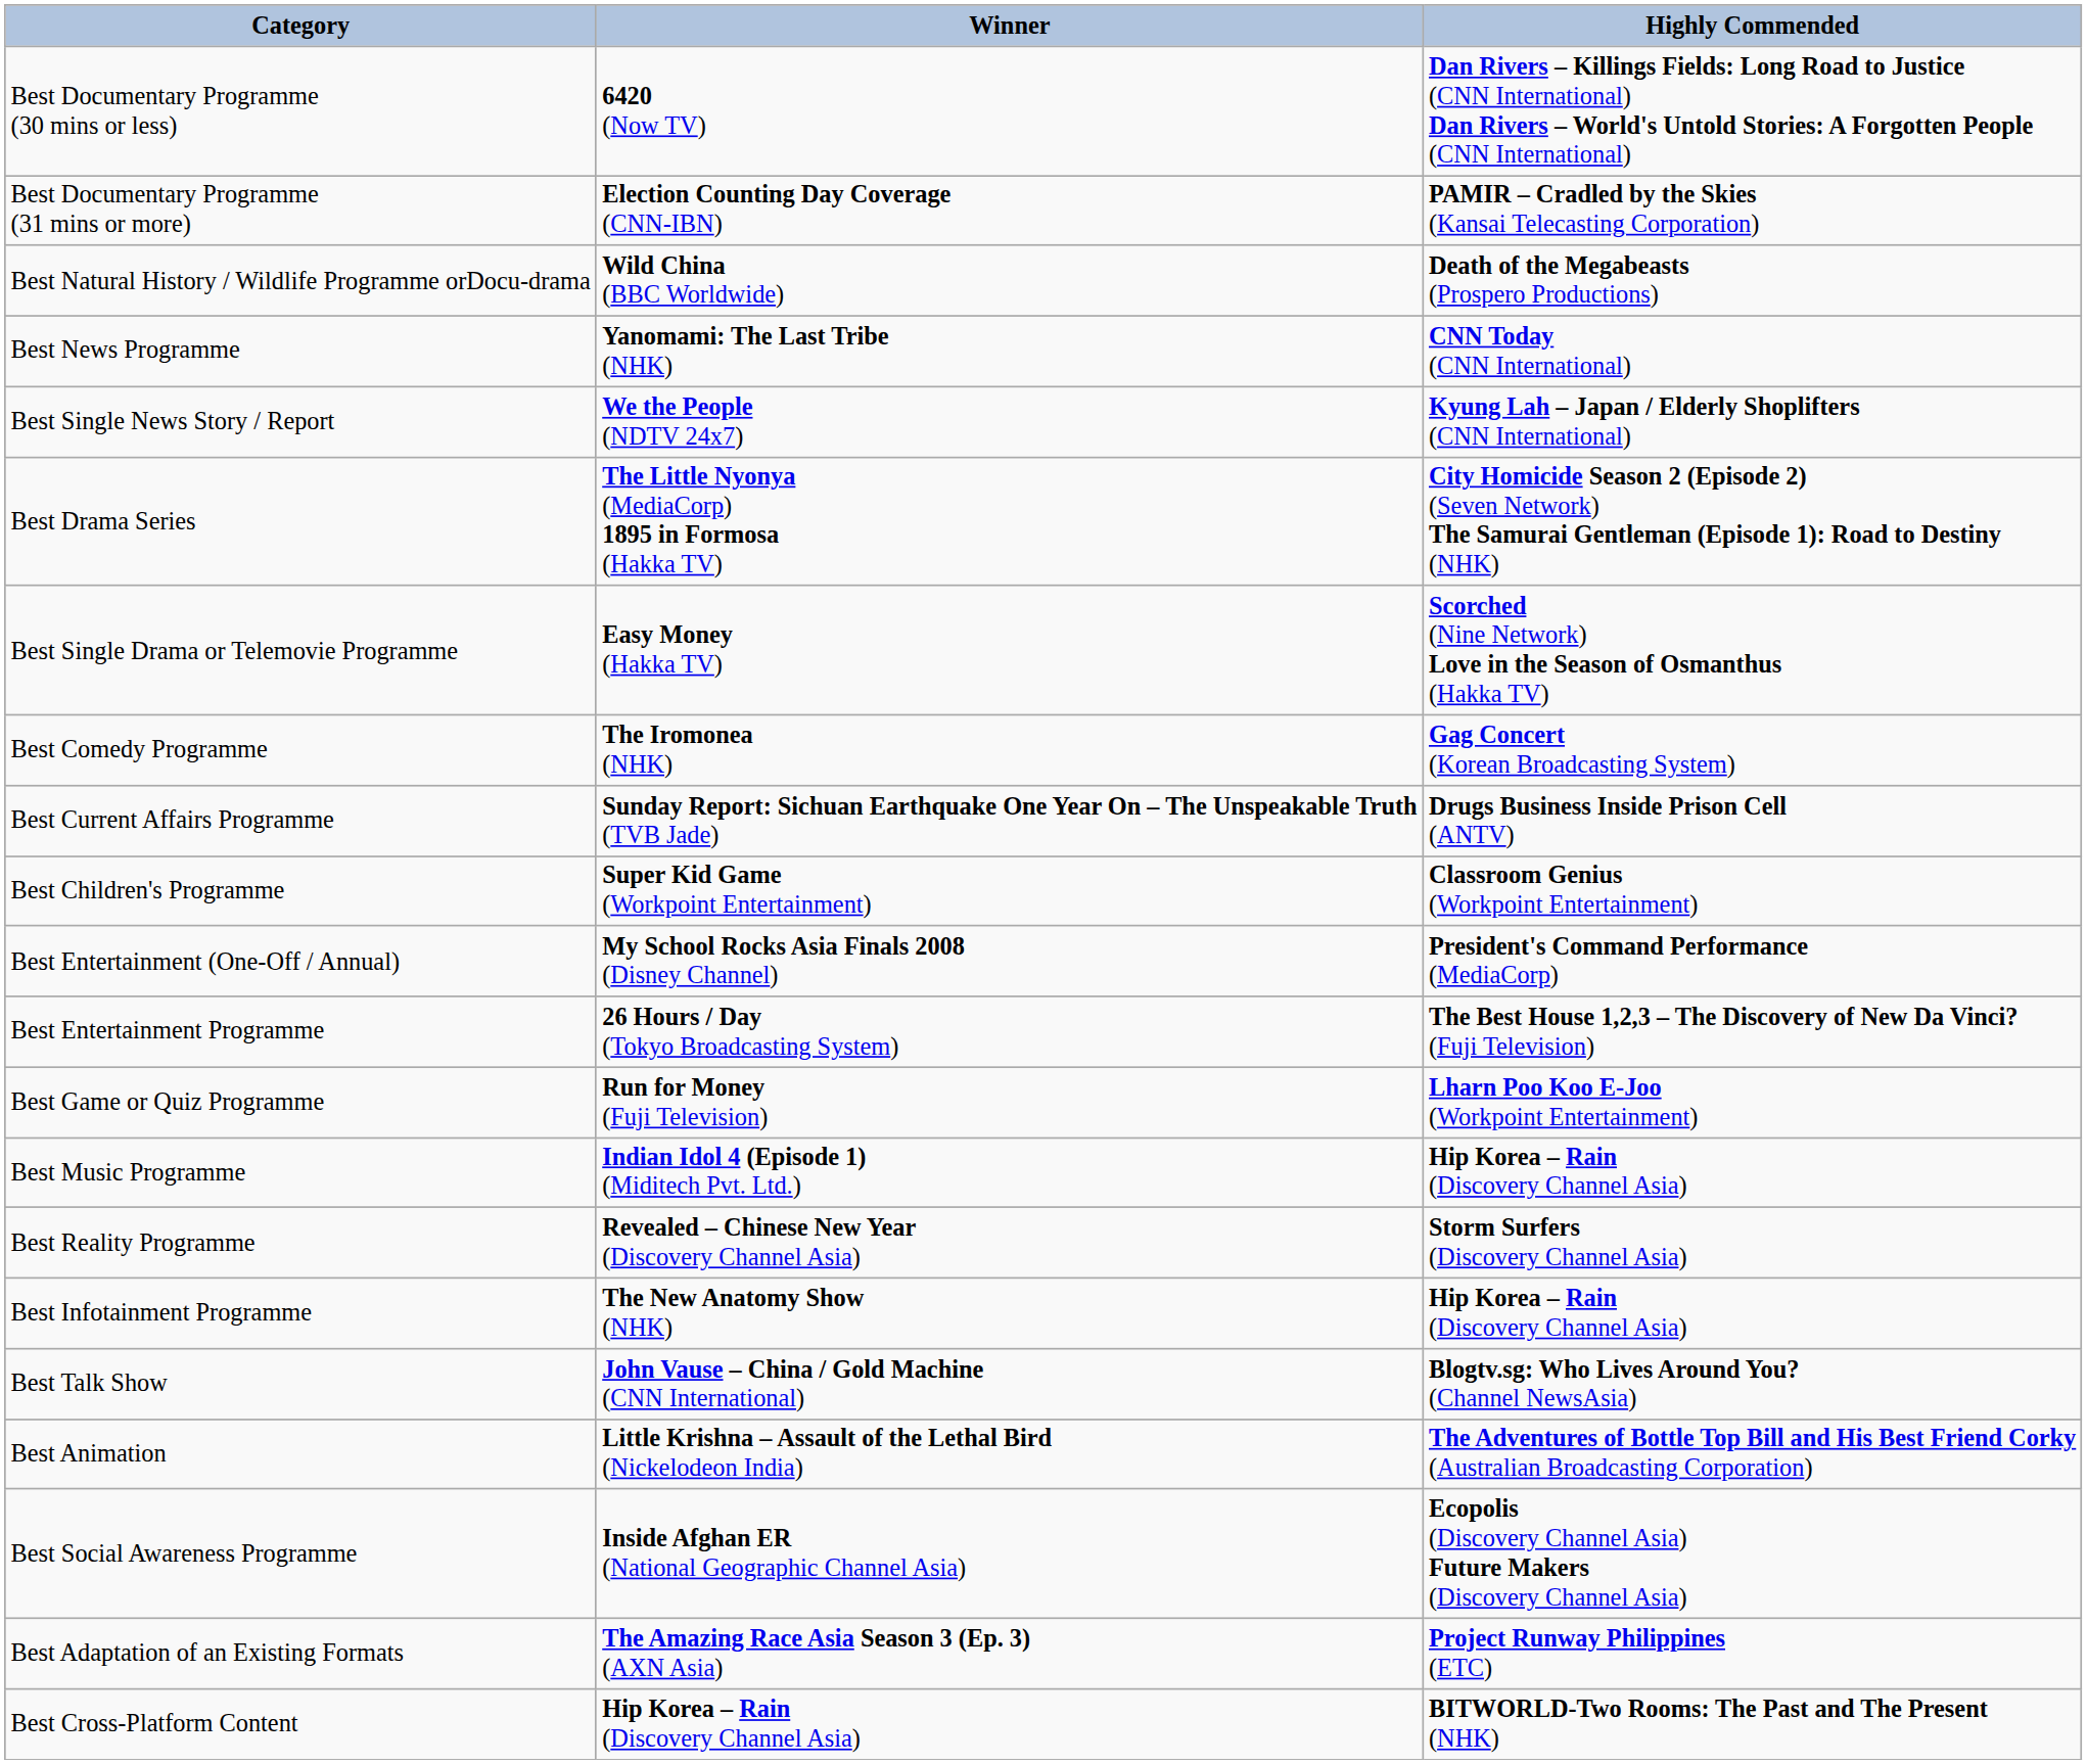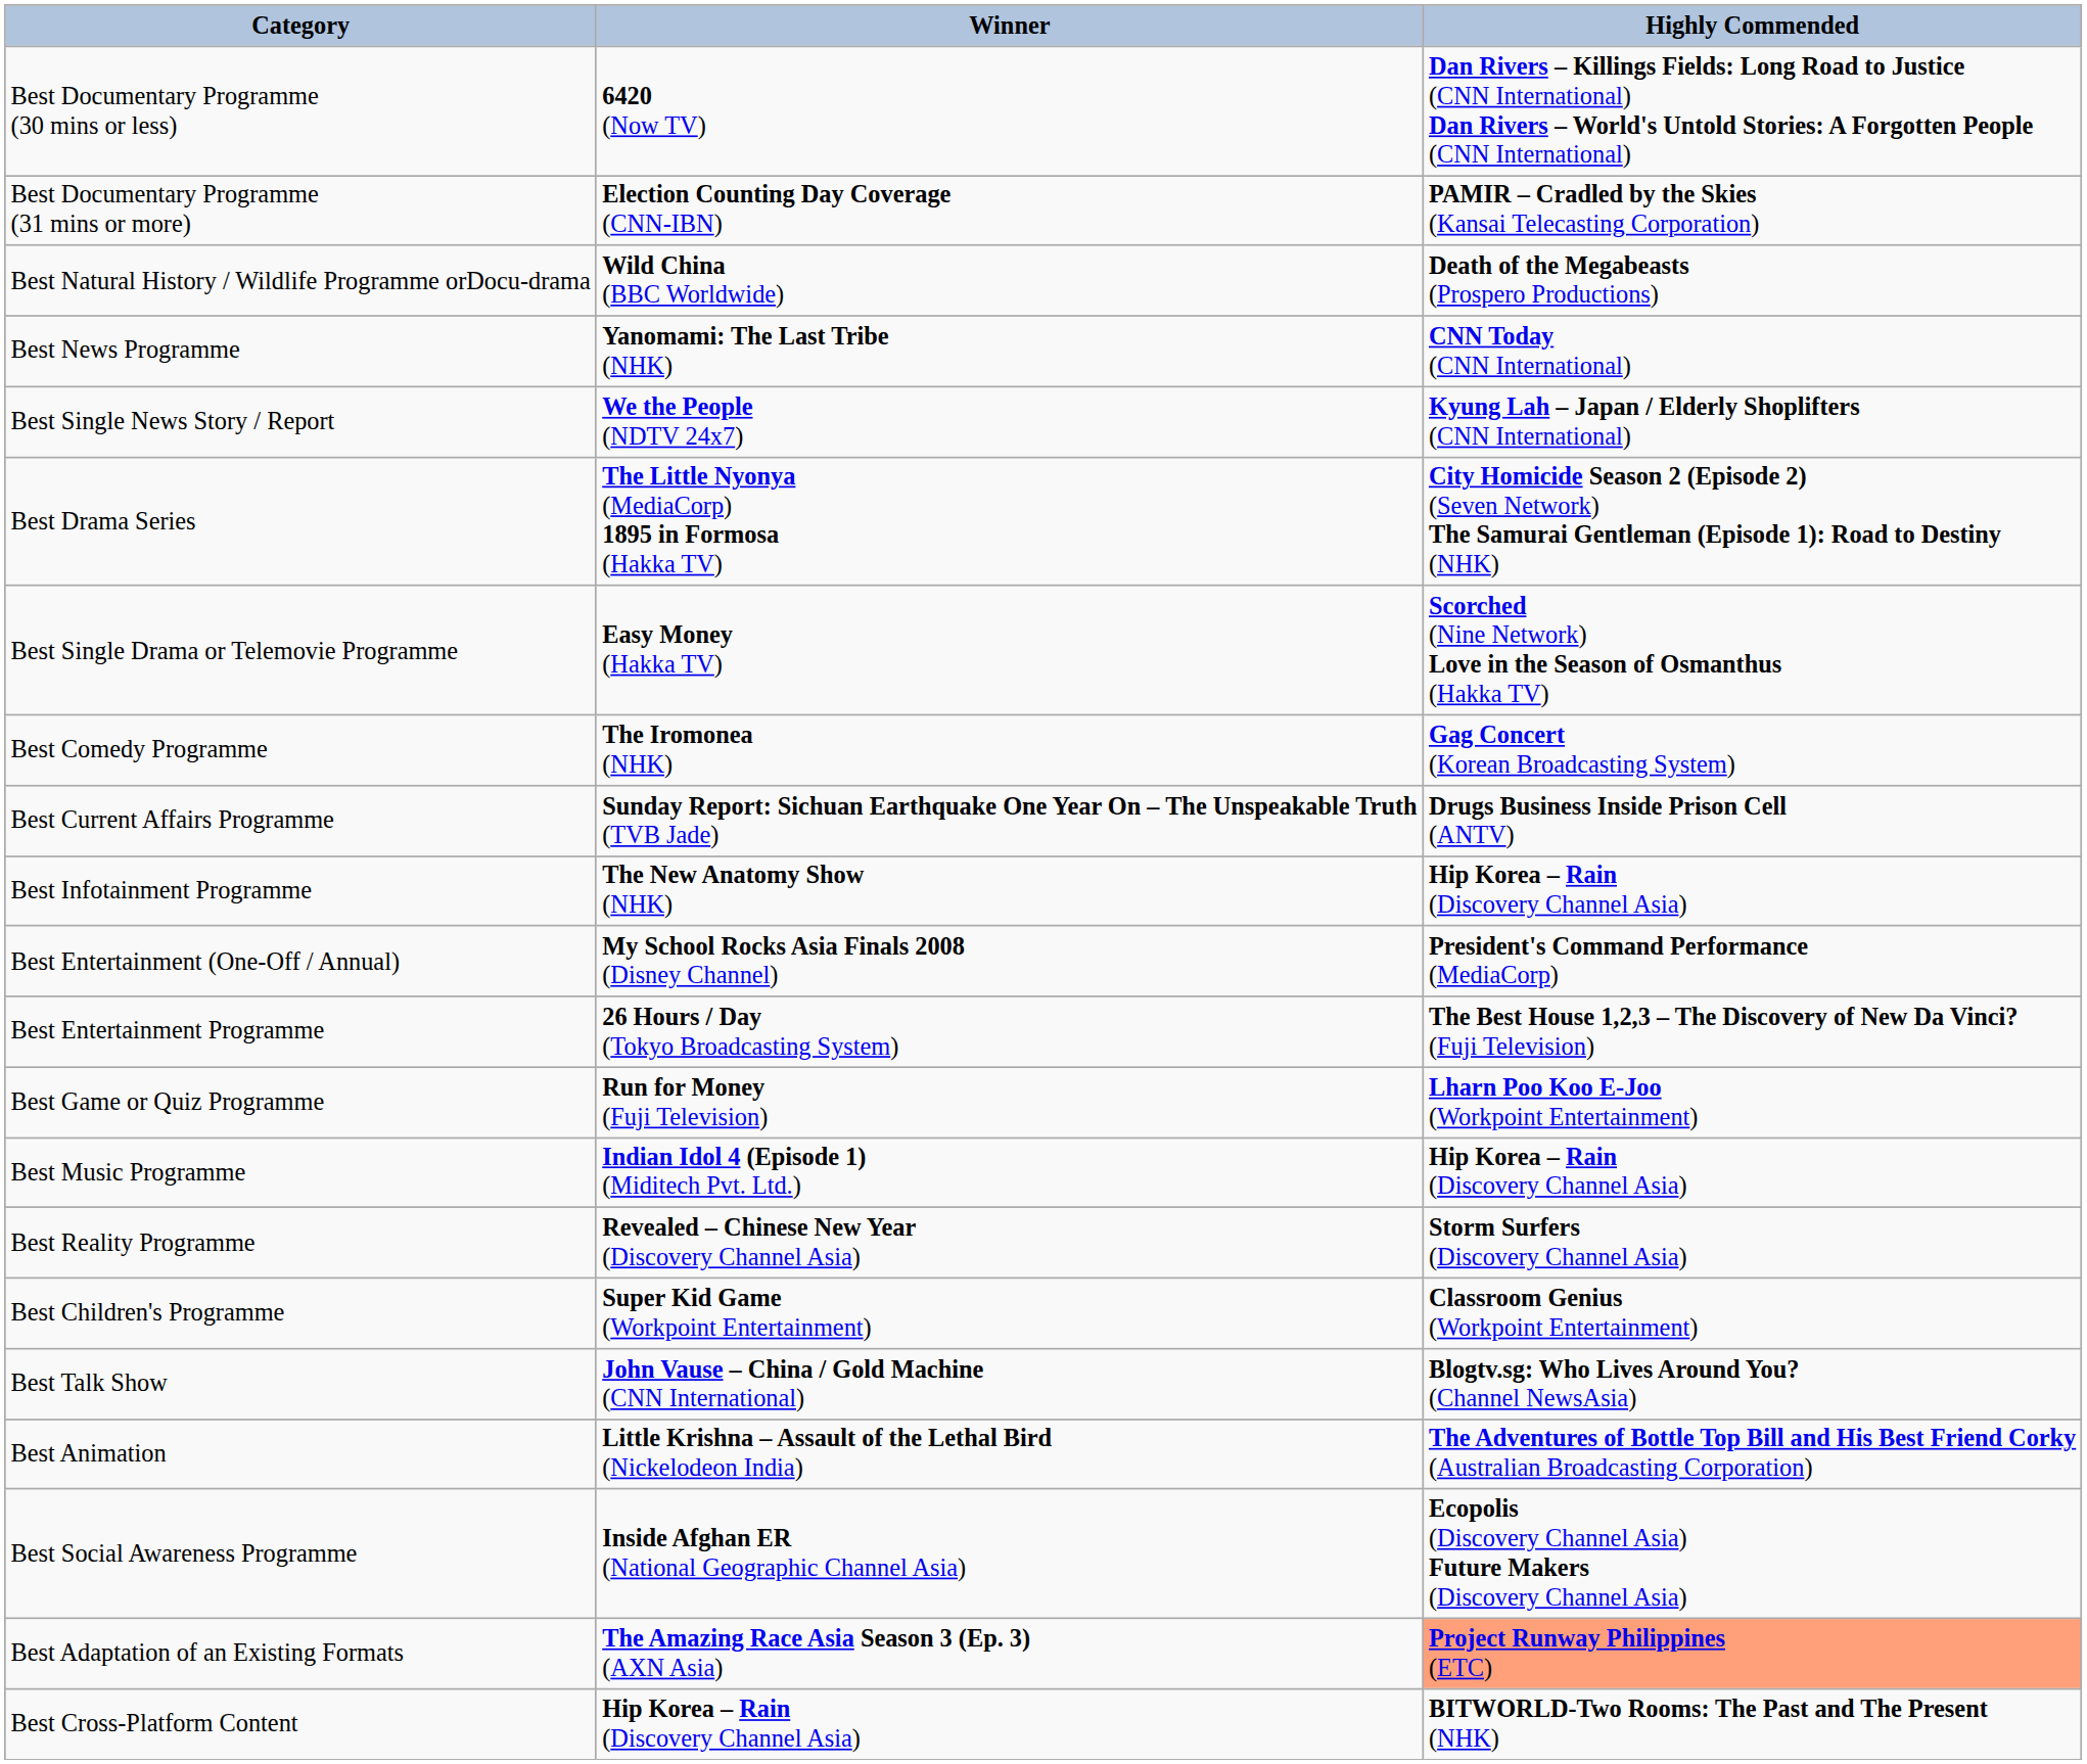rows swapped: Best Children's Programme <-> Best Infotainment Programme
Best Adaptation of an Existing Formats | Highly Commended: no background -> lightsalmon background
